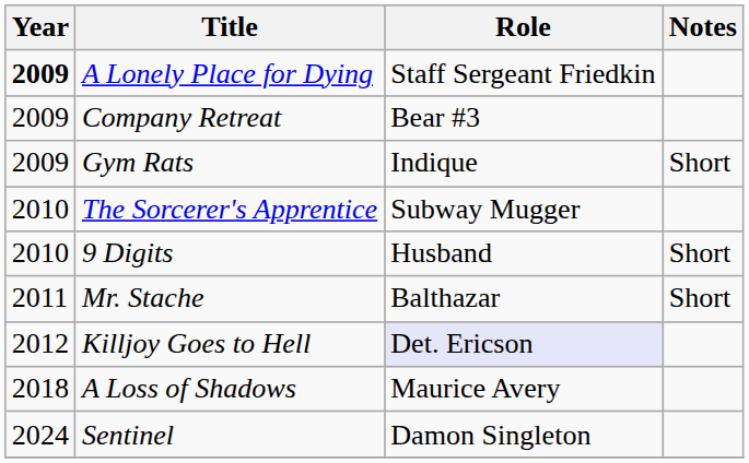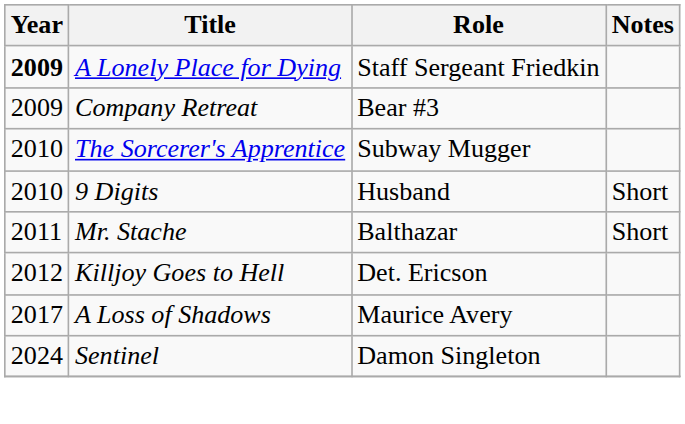- row: 2009 | Gym Rats | Indique | Short
Killjoy Goes to Hell | Role: lavender background -> no background
A Loss of Shadows | Year: 2018 -> 2017
